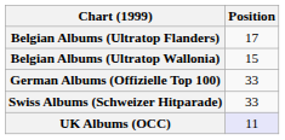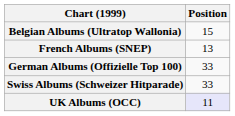- row: Belgian Albums (Ultratop Flanders) | 17
+ row: French Albums (SNEP) | 13
